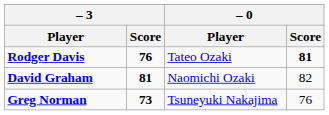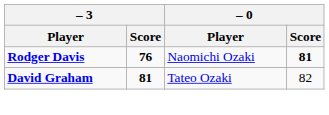Rodger Davis | – 0 / Player: Tateo Ozaki -> Naomichi Ozaki
David Graham | – 0 / Player: Naomichi Ozaki -> Tateo Ozaki
- row: Greg Norman | 73 | Tsuneyuki Nakajima | 76
